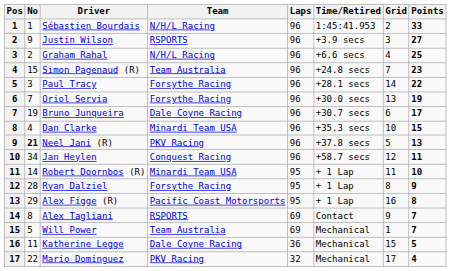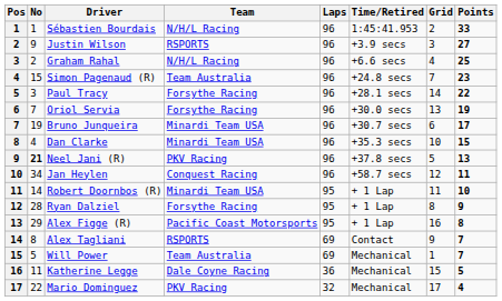Bruno Junqueira | Team: Dale Coyne Racing -> Minardi Team USA
